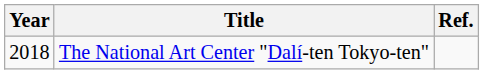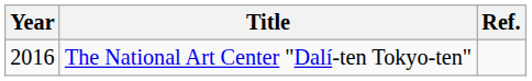The National Art Center "Dalí-ten Tokyo-ten" | Year: 2018 -> 2016
